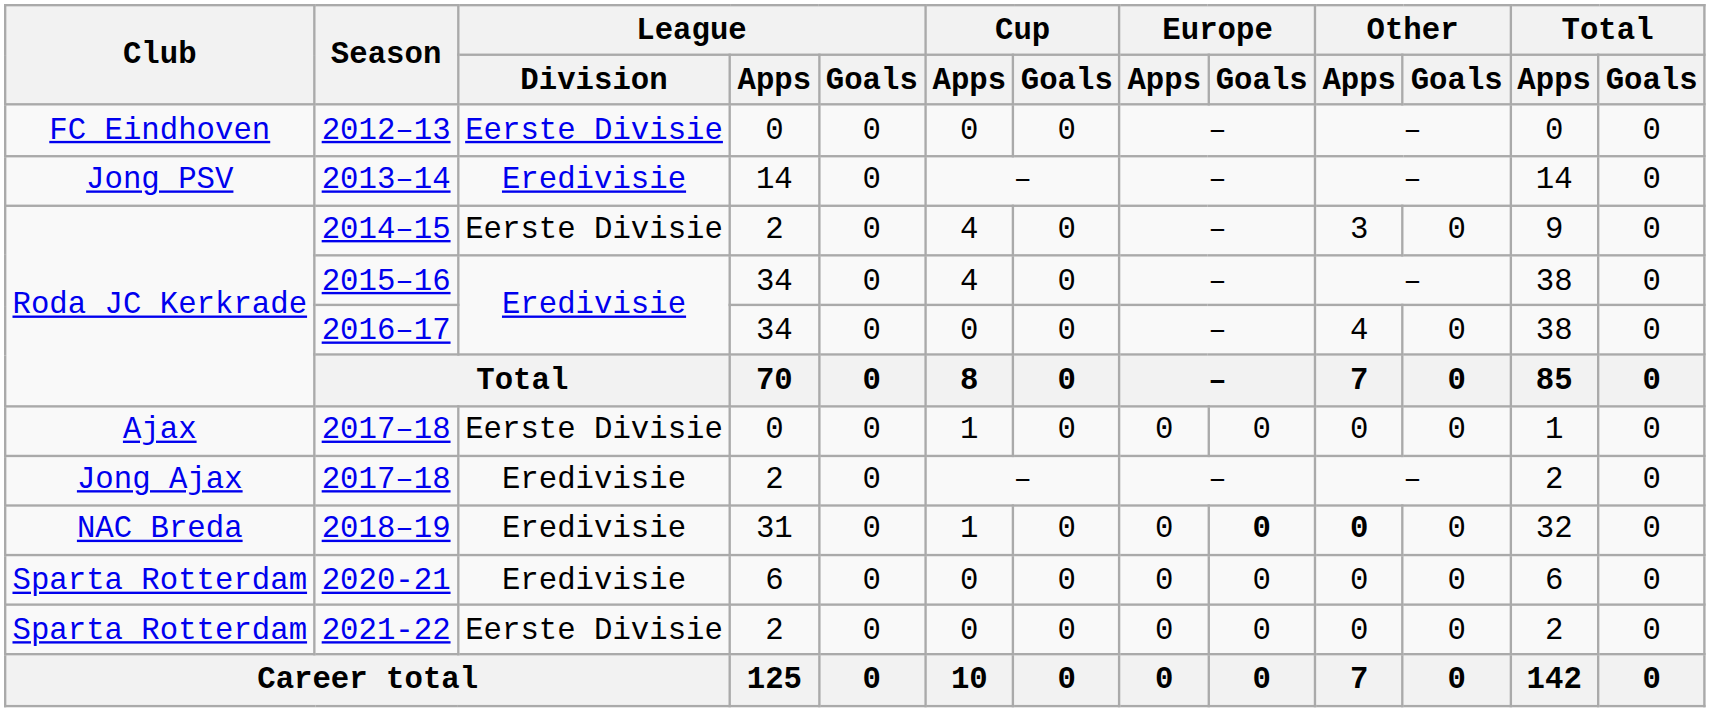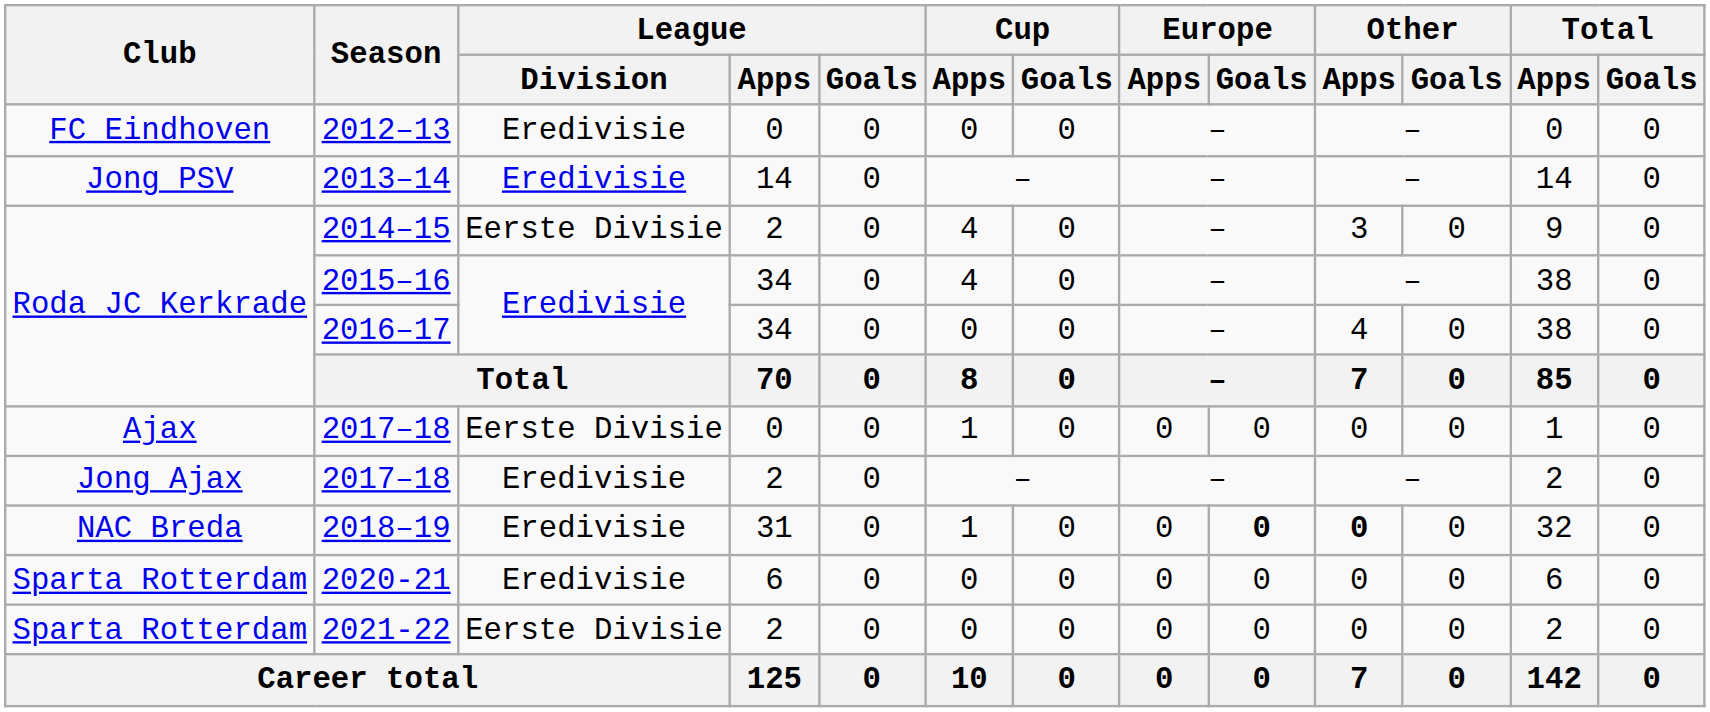2012–13 | League / Division: Eerste Divisie -> Eredivisie
